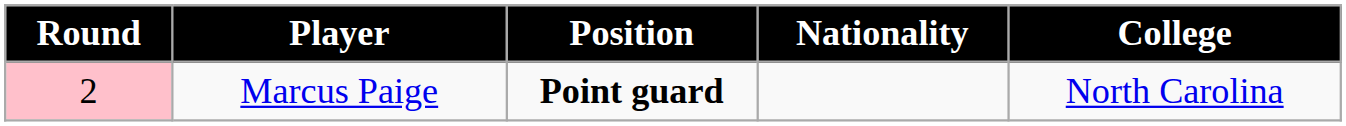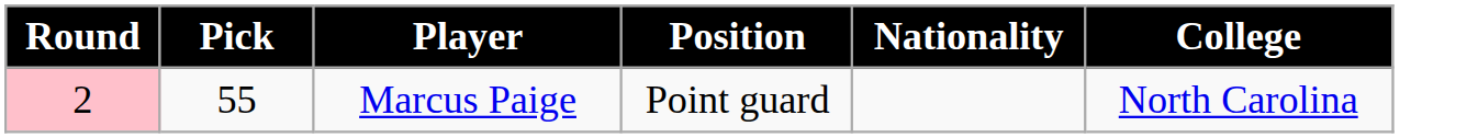+ column: Pick | 55
Marcus Paige | Position: bold -> normal
